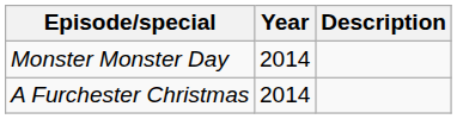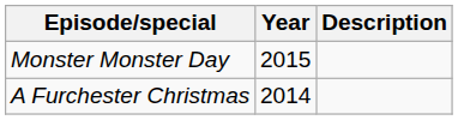Monster Monster Day | Year: 2014 -> 2015
